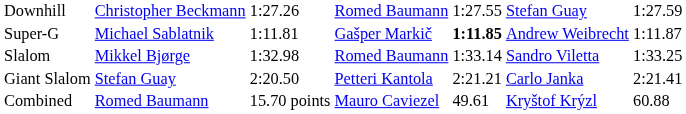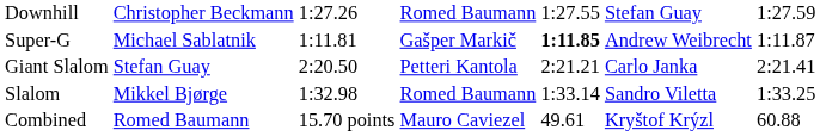rows swapped: Giant Slalom <-> Slalom
